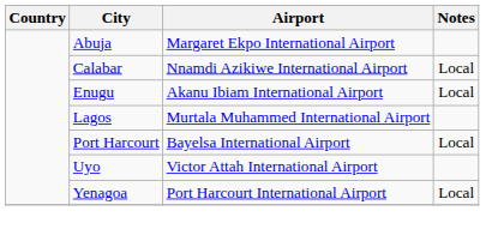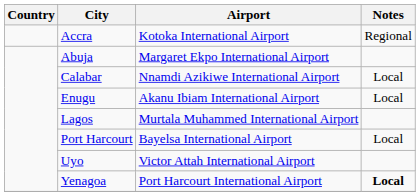+ row: Accra | Kotoka International Airport | Regional
Yenagoa | Notes: normal -> bold
